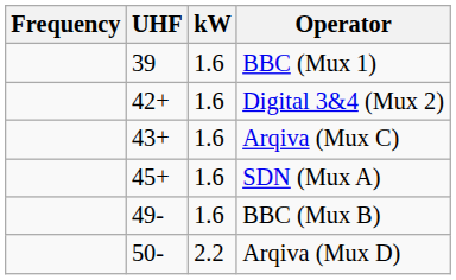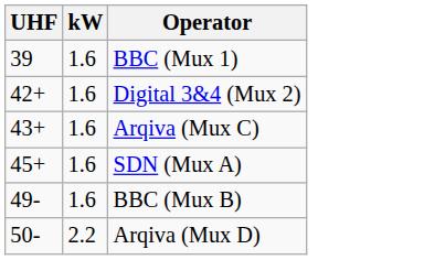- column: Frequency
